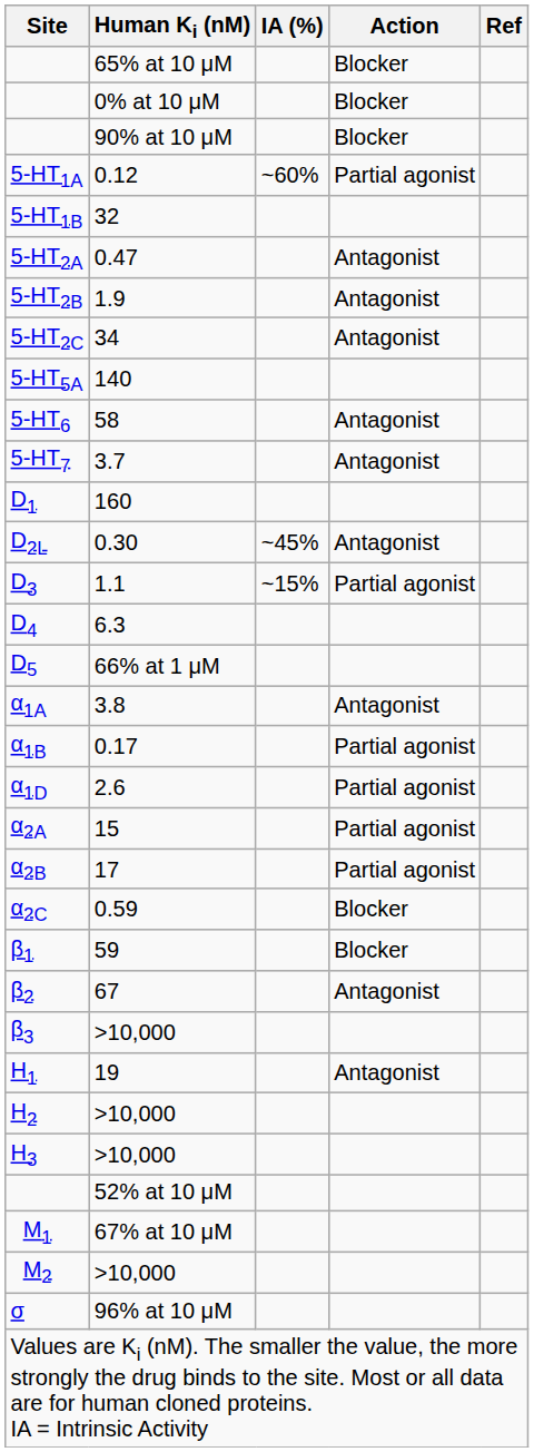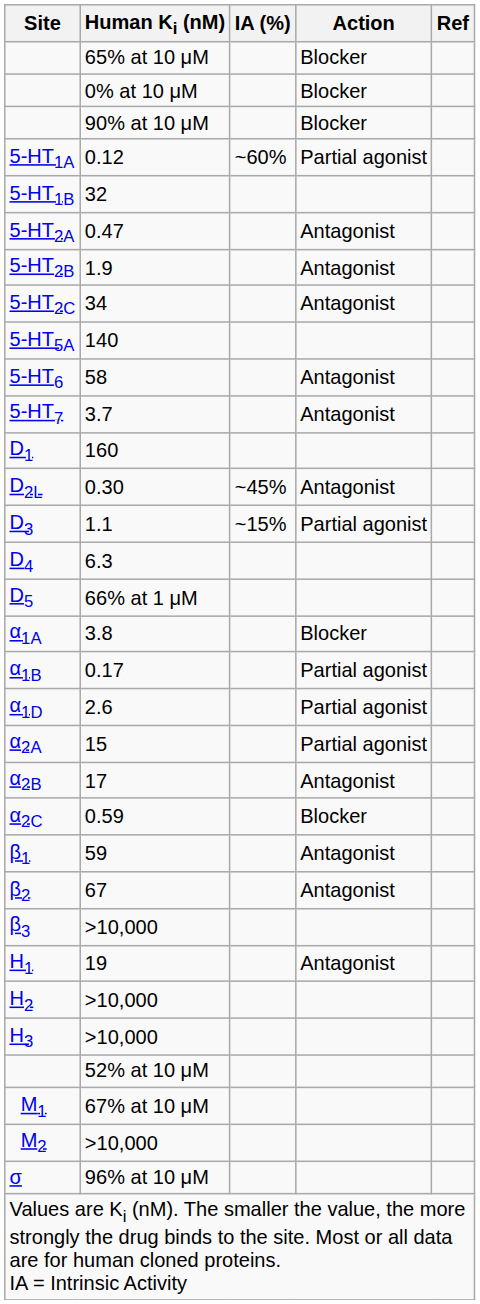α1A | Action: Antagonist -> Blocker
α2B | Action: Partial agonist -> Antagonist
β1 | Action: Blocker -> Antagonist
